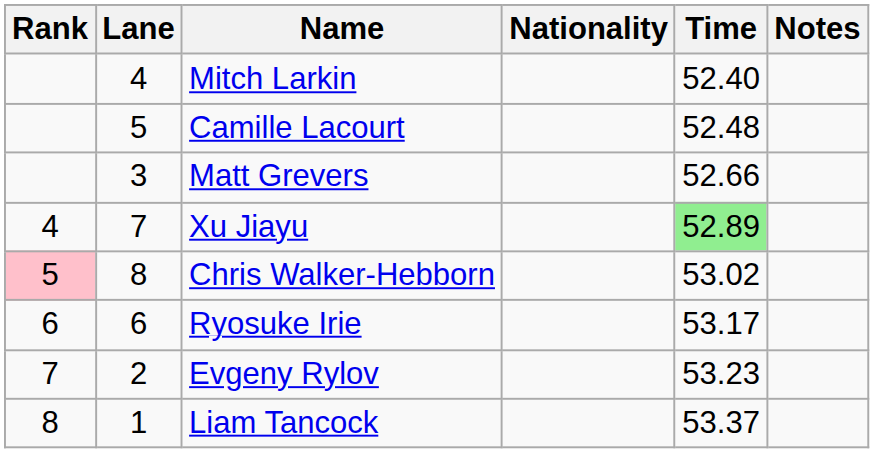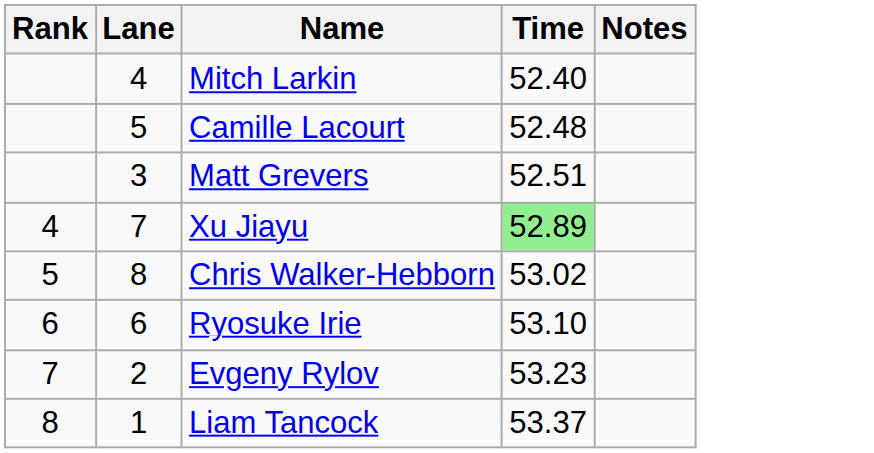- column: Nationality
Matt Grevers | Time: 52.66 -> 52.51
Chris Walker-Hebborn | Rank: pink background -> no background
Ryosuke Irie | Time: 53.17 -> 53.10
